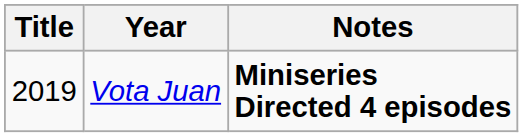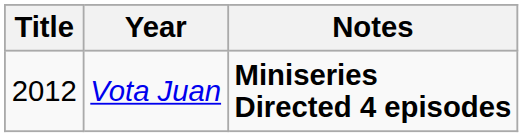Vota Juan | Title: 2019 -> 2012
